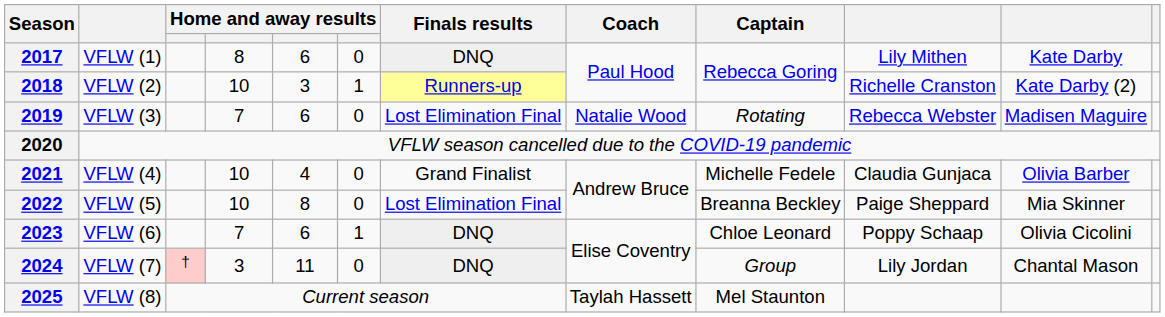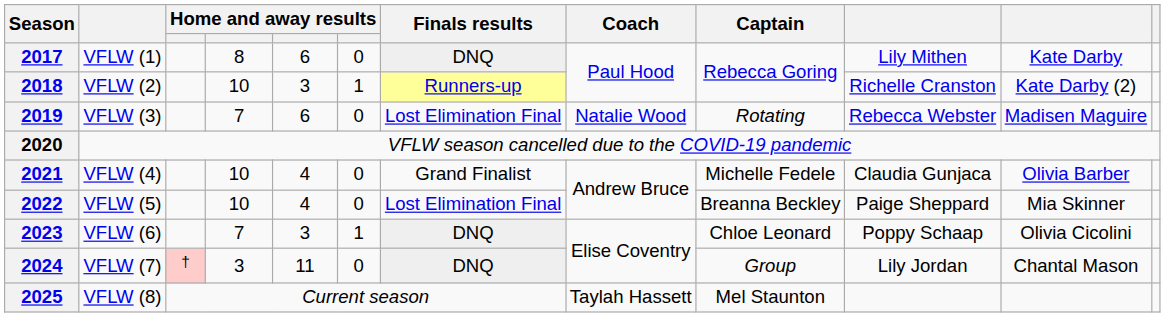2022 | column 5: 8 -> 4
2023 | column 5: 6 -> 3
